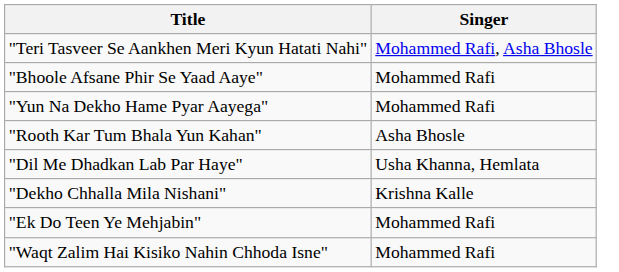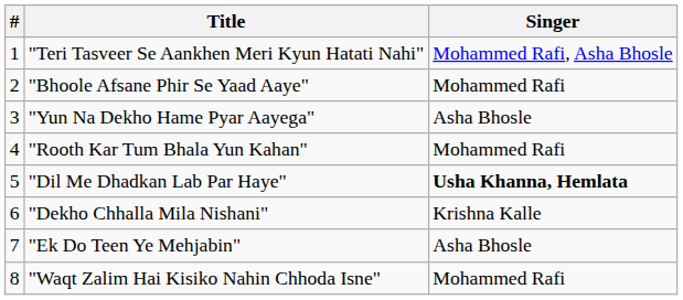+ column: # | 1 | 2 | 3 | 4 | 5 | 6 | 7 | 8
"Yun Na Dekho Hame Pyar Aayega" | Singer: Mohammed Rafi -> Asha Bhosle
"Rooth Kar Tum Bhala Yun Kahan" | Singer: Asha Bhosle -> Mohammed Rafi
"Dil Me Dhadkan Lab Par Haye" | Singer: normal -> bold
"Ek Do Teen Ye Mehjabin" | Singer: Mohammed Rafi -> Asha Bhosle
